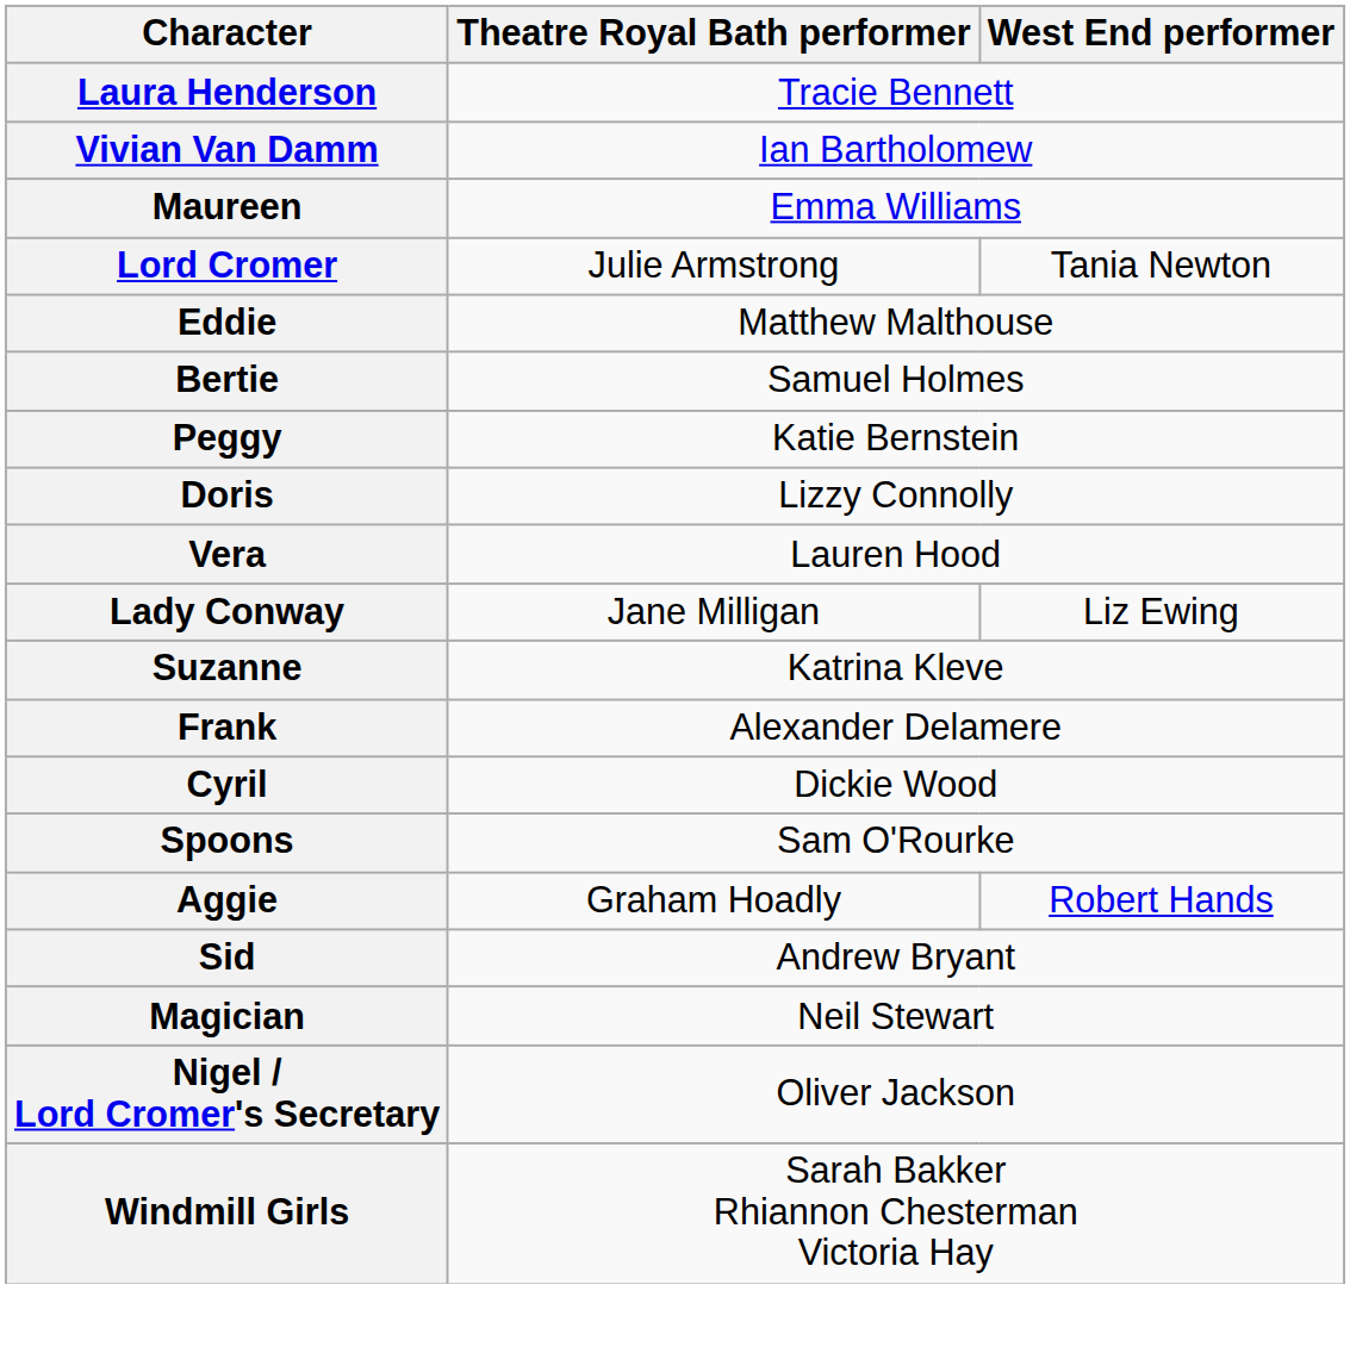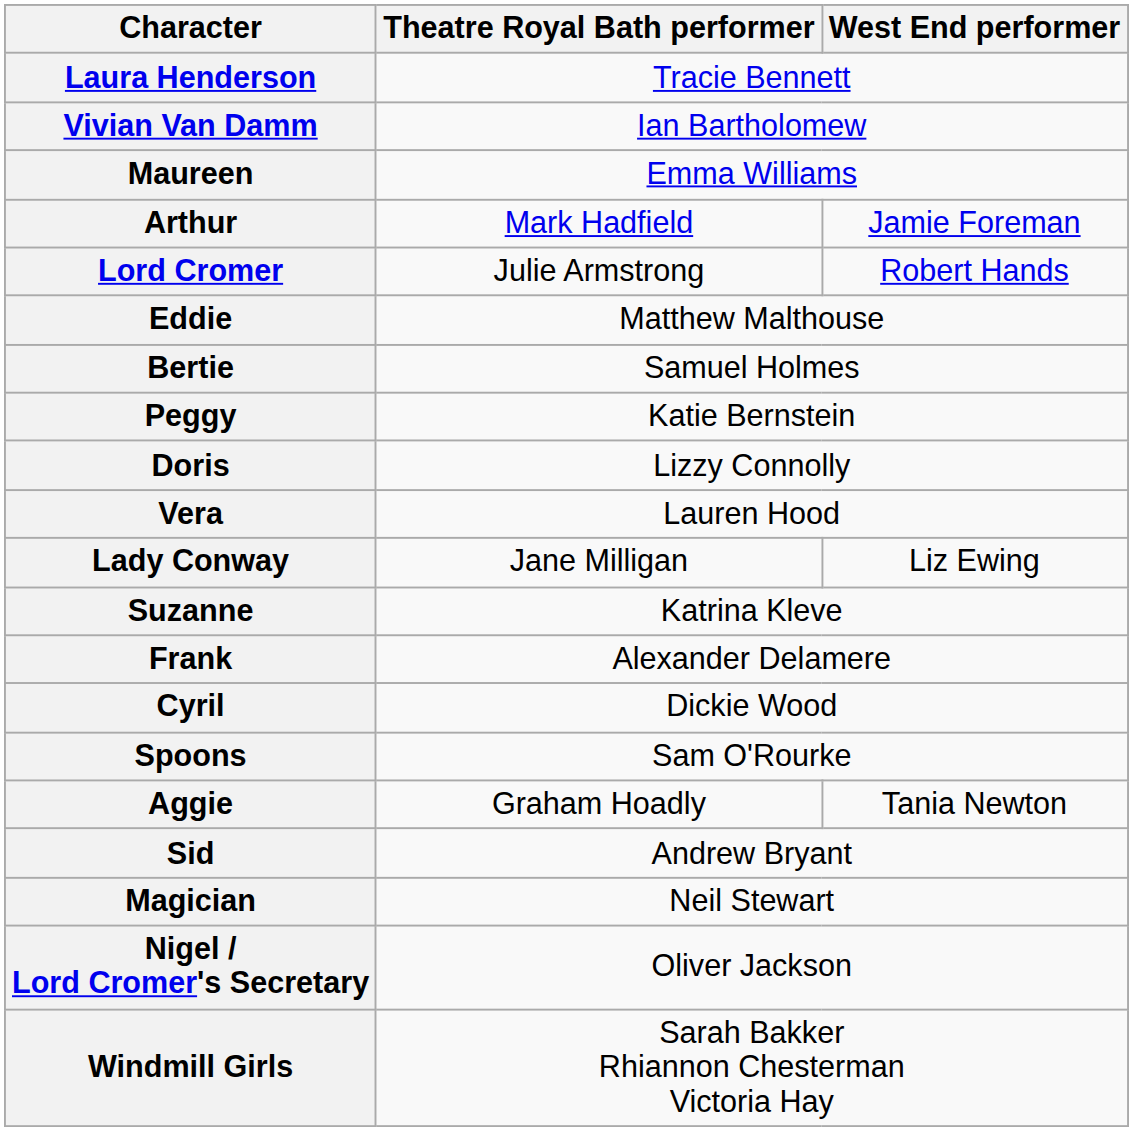+ row: Arthur | Mark Hadfield | Jamie Foreman
Lord Cromer | West End performer: Tania Newton -> Robert Hands
Aggie | West End performer: Robert Hands -> Tania Newton
